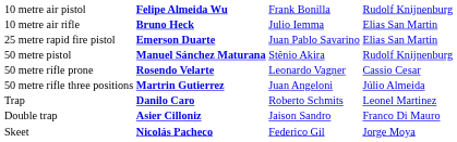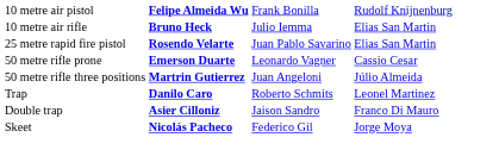25 metre rapid fire pistol | column 2: Emerson Duarte -> Rosendo Velarte
- row: 50 metre pistol | Manuel Sánchez Maturana | Stênio Akira | Rudolf Knijnenburg
50 metre rifle prone | column 2: Rosendo Velarte -> Emerson Duarte
